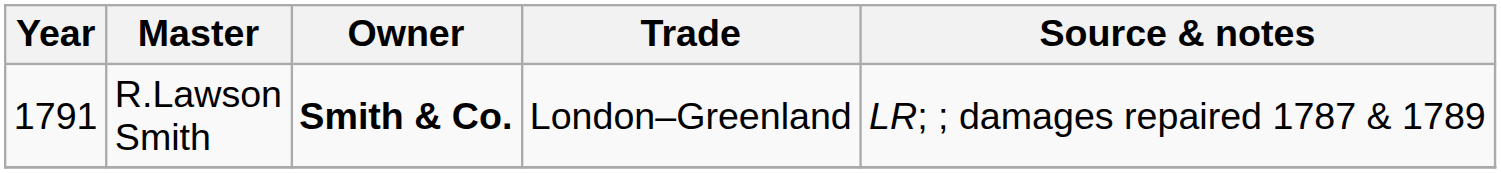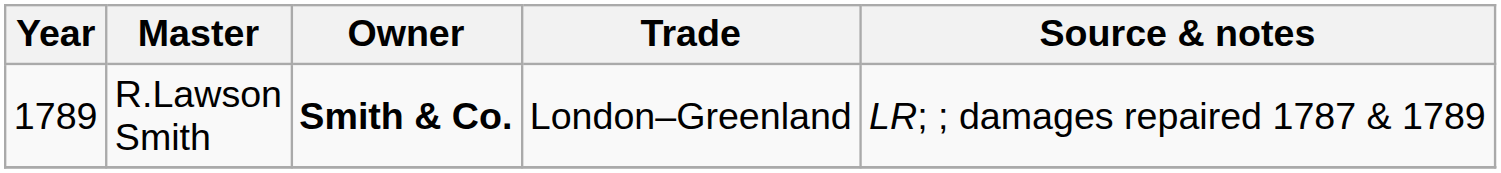R.Lawson Smith | Year: 1791 -> 1789
